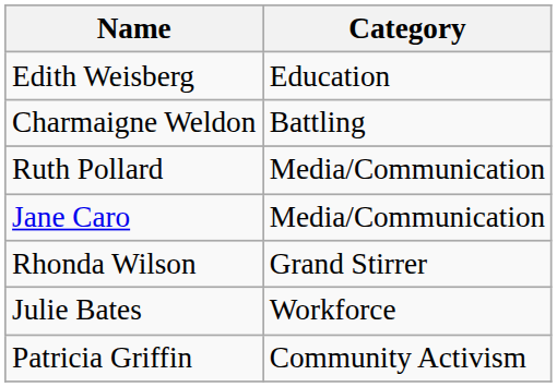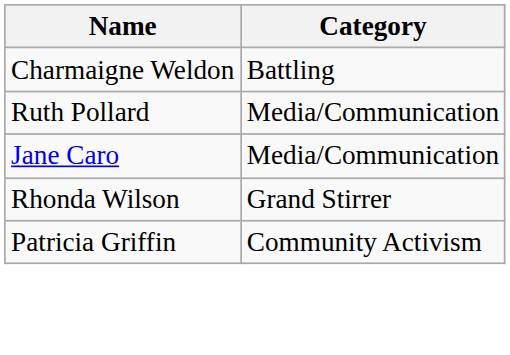- row: Edith Weisberg | Education
- row: Julie Bates | Workforce
